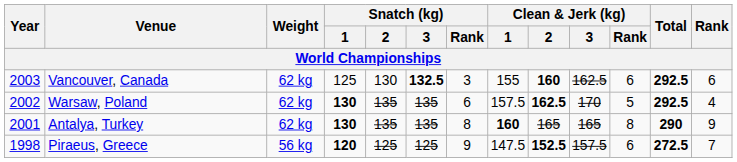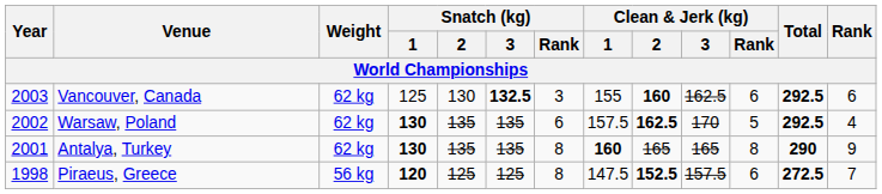Piraeus, Greece | Snatch (kg) / Rank: 9 -> 8
